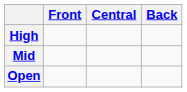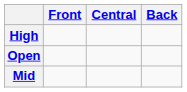rows swapped: Mid <-> Open
